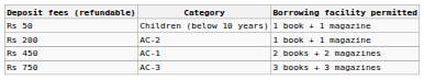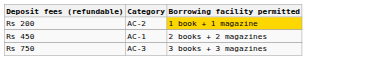- row: Rs 50 | Children (below 10 years) | 1 book + 1 magazine
Rs 200 | Borrowing facility permitted: no background -> gold background
